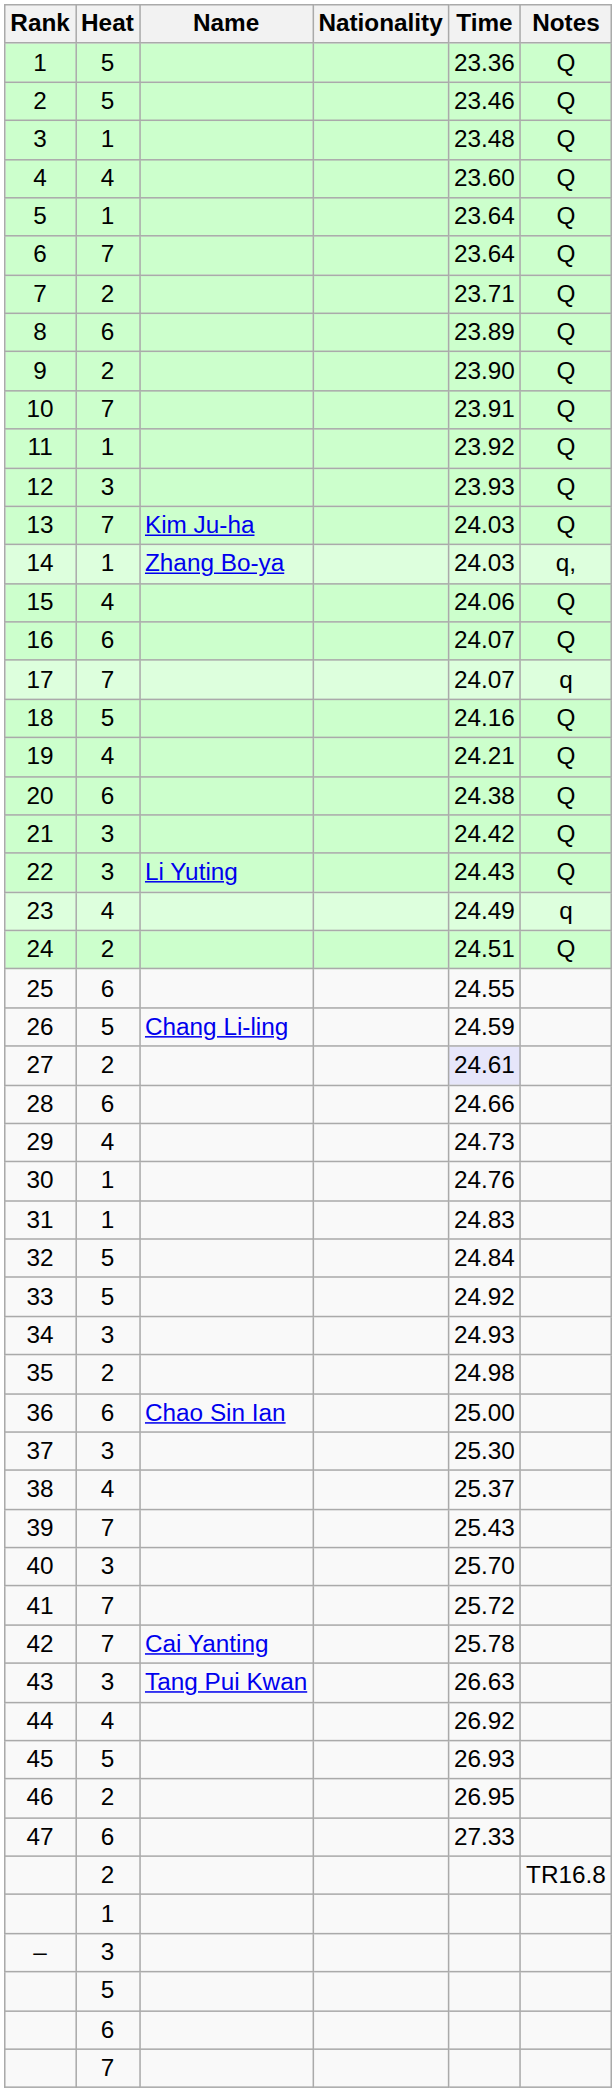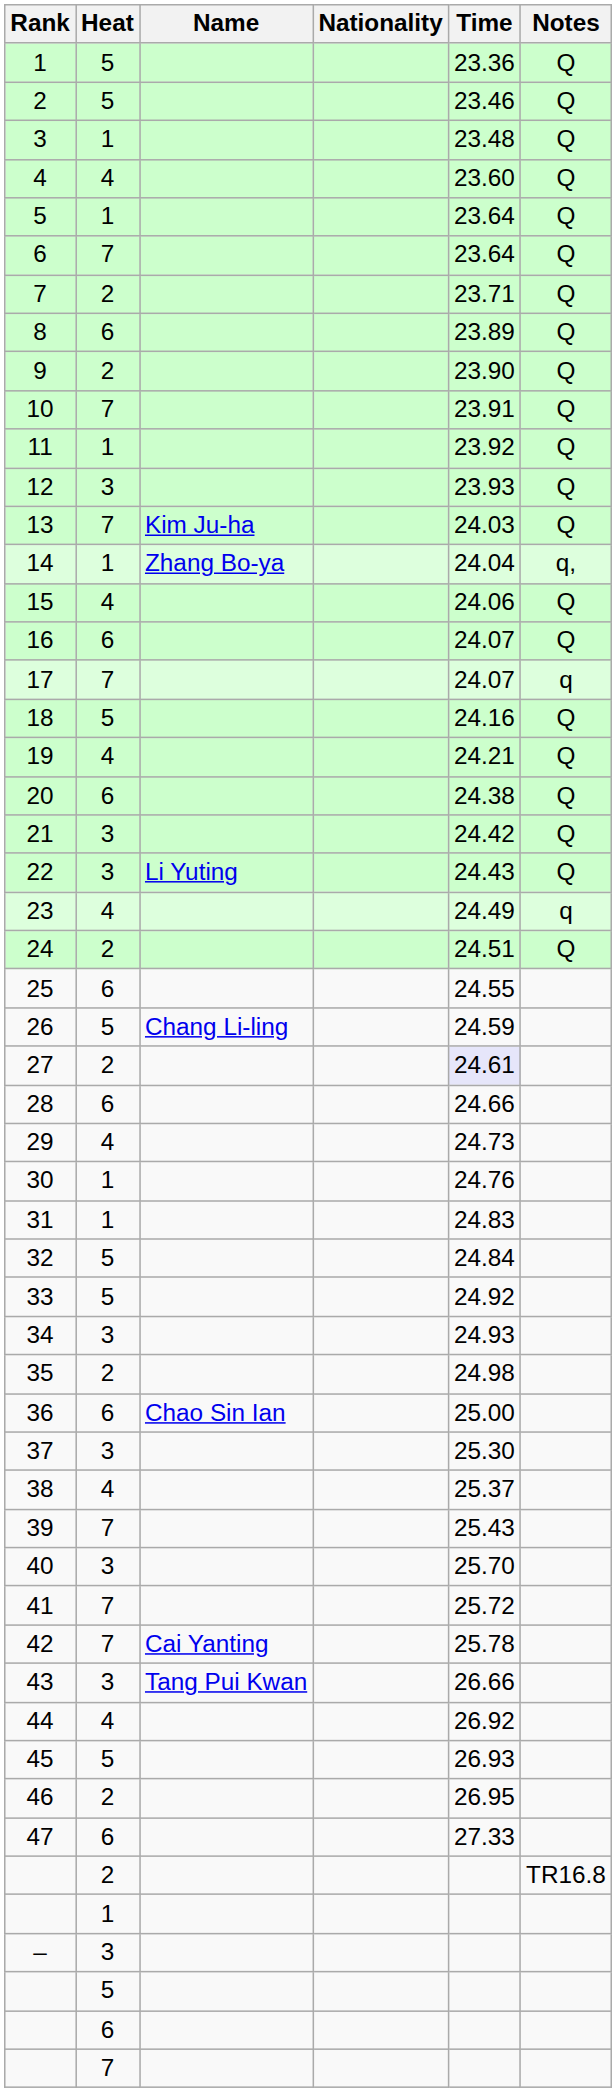14 | Time: 24.03 -> 24.04
43 | Time: 26.63 -> 26.66
